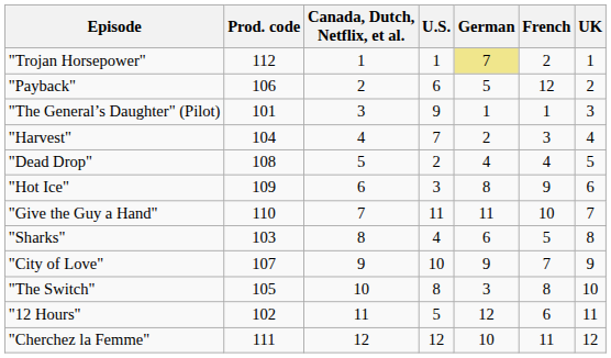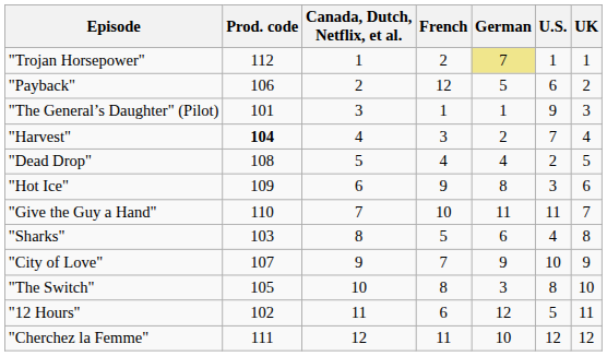columns swapped: French <-> U.S.
"Harvest" | Prod. code: normal -> bold
